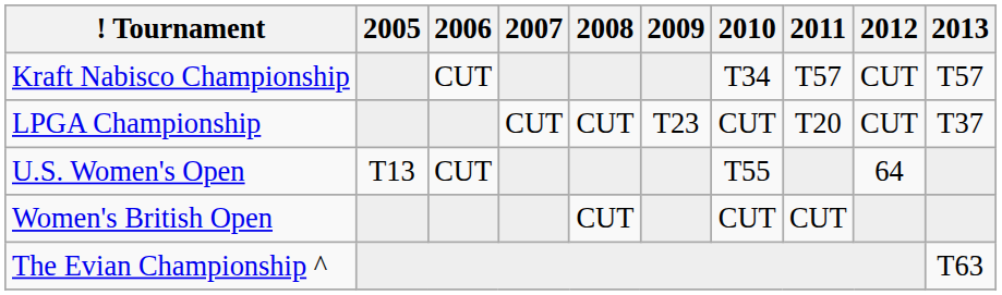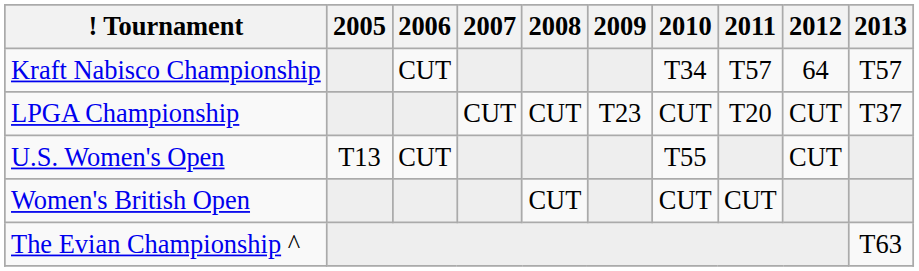Kraft Nabisco Championship | 2012: CUT -> 64
U.S. Women's Open | 2012: 64 -> CUT
